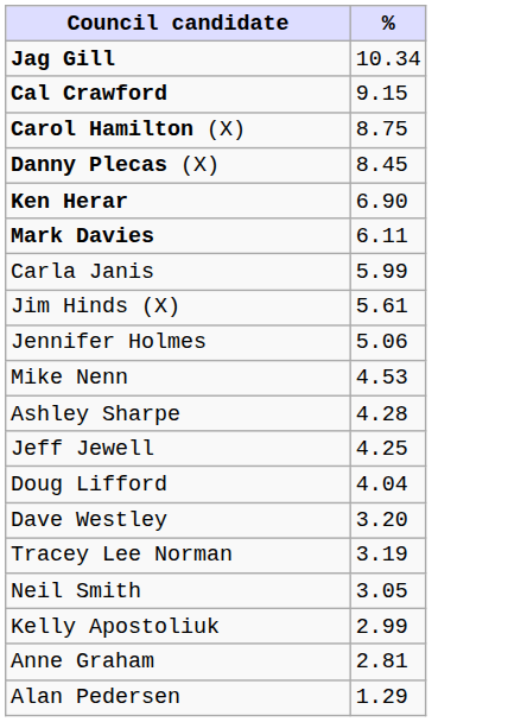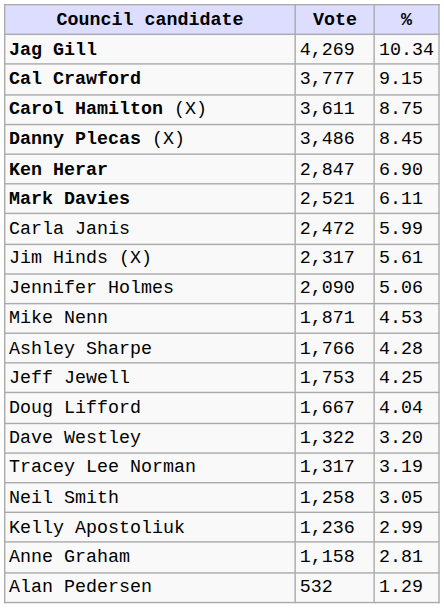+ column: Vote | 4,269 | 3,777 | 3,611 | 3,486 | 2,847 | 2,521 | 2,472 | 2,317 | 2,090 | 1,871 | 1,766 | 1,753 | 1,667 | 1,322 | 1,317 | 1,258 | 1,236 | 1,158 | 532
